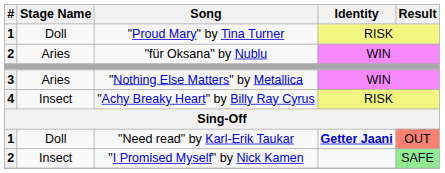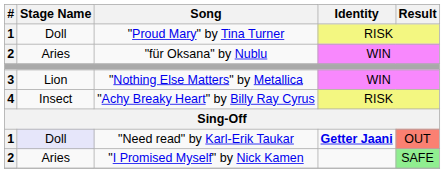"Nothing Else Matters" by Metallica | Stage Name: Aries -> Lion
"Need read" by Karl-Erik Taukar | Stage Name: no background -> lavender background
"I Promised Myself" by Nick Kamen | Stage Name: Insect -> Aries
